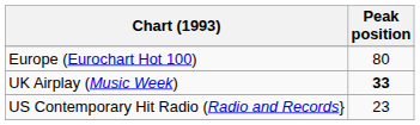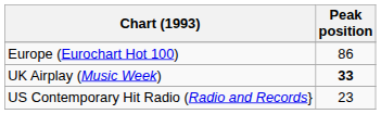Europe (Eurochart Hot 100) | Peak position: 80 -> 86
